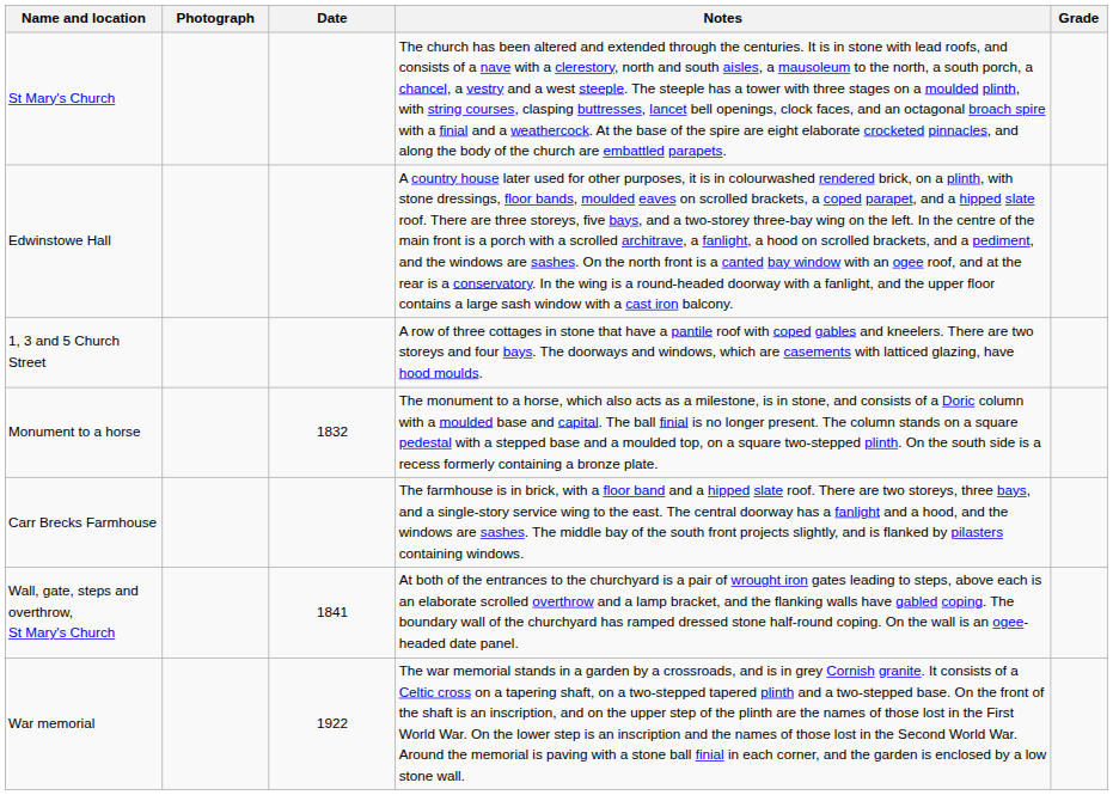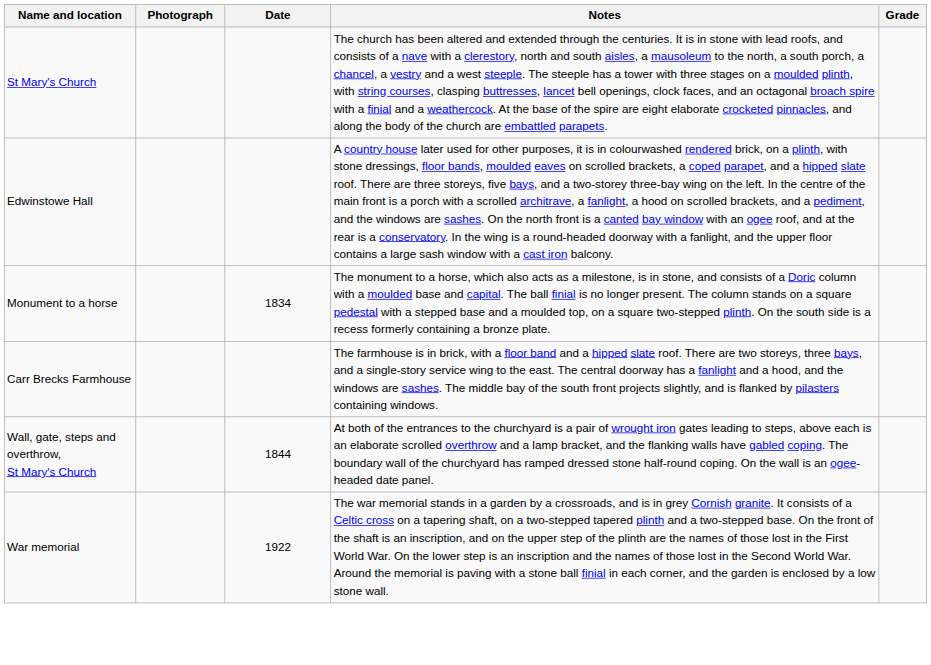- row: 1, 3 and 5 Church Street | A row of three cottages in stone that have a pantile roof with coped gables and kneelers. There are two storeys and four bays. The doorways and windows, which are casements with latticed glazing, have hood moulds.
Monument to a horse | Date: 1832 -> 1834
Wall, gate, steps and overthrow, St Mary's Church | Date: 1841 -> 1844
